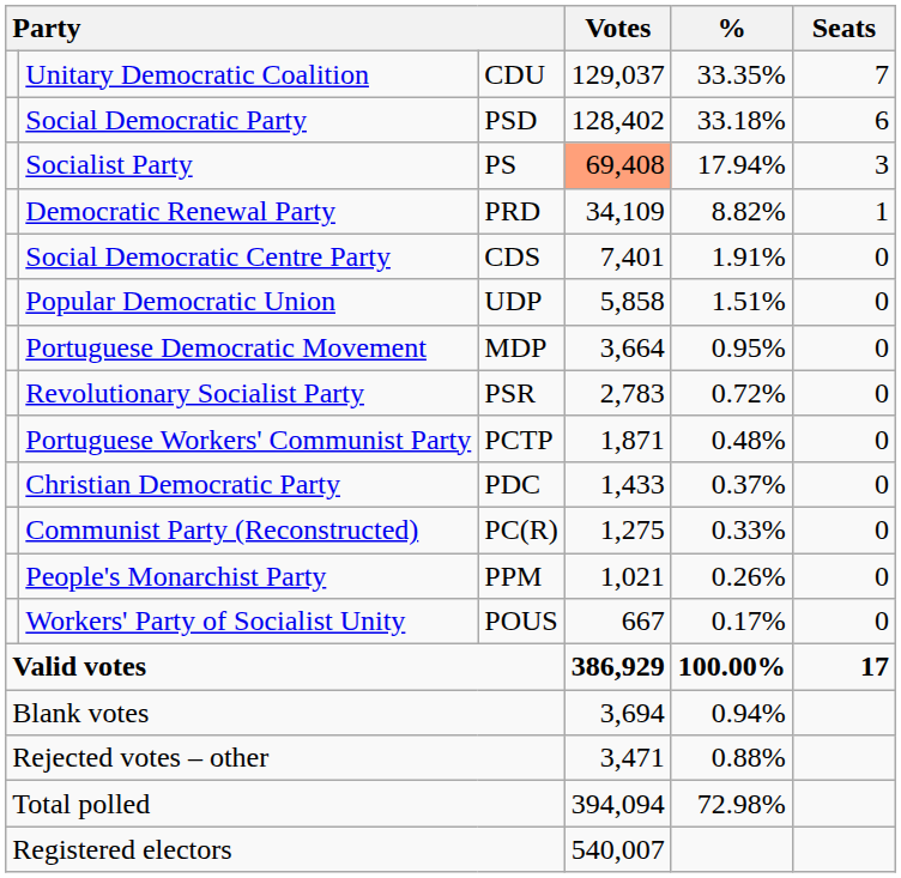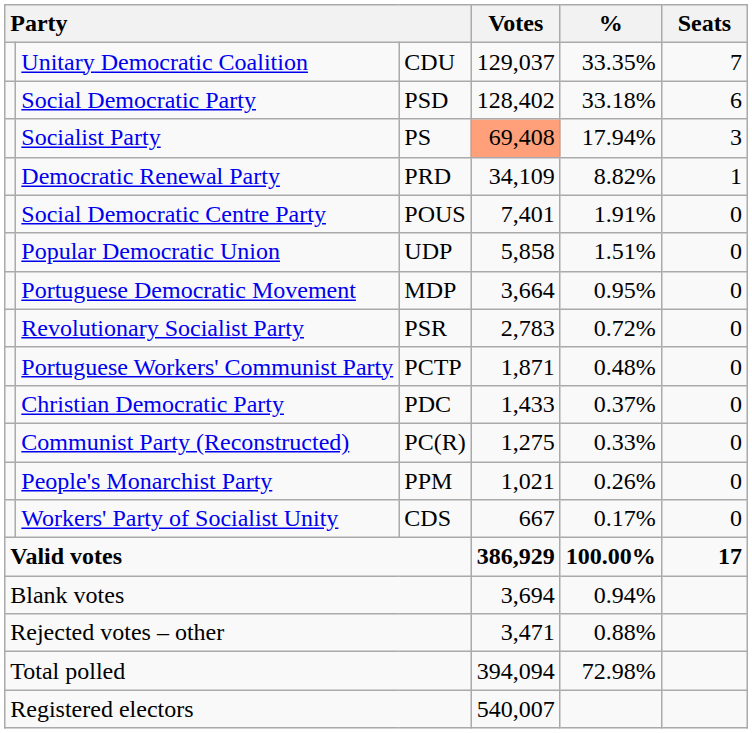Social Democratic Centre Party | column 3: CDS -> POUS
Workers' Party of Socialist Unity | column 3: POUS -> CDS
